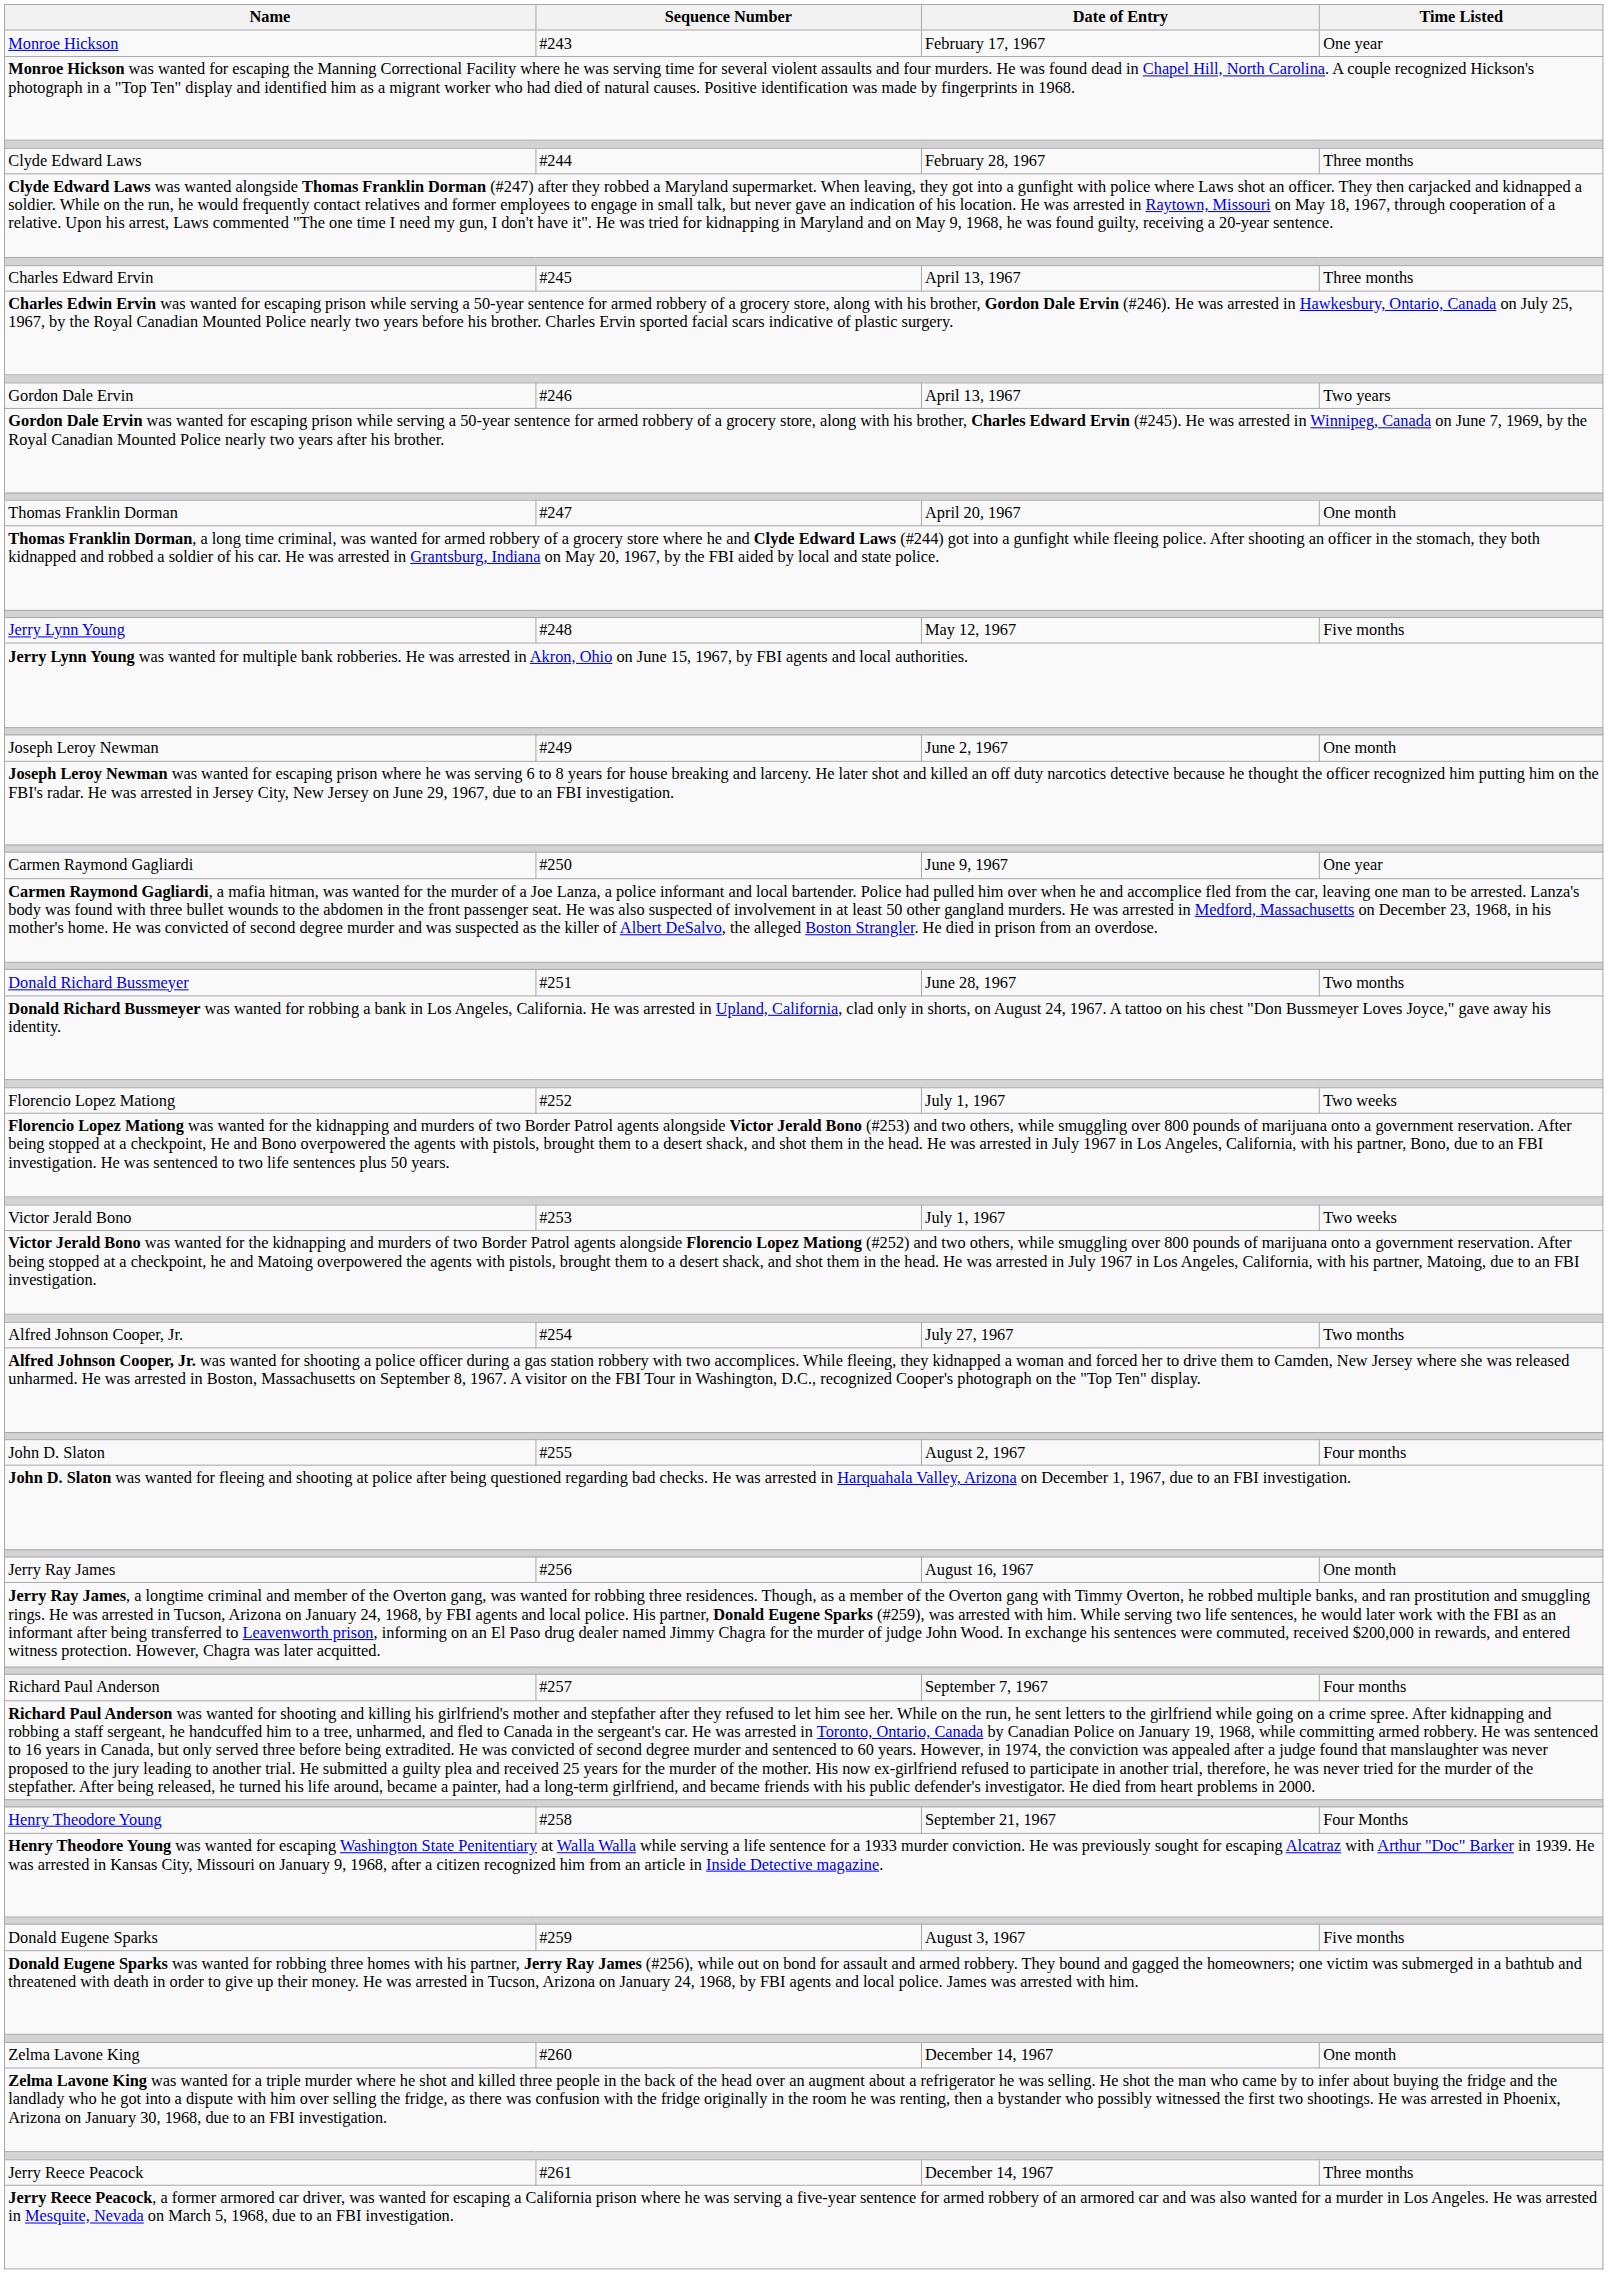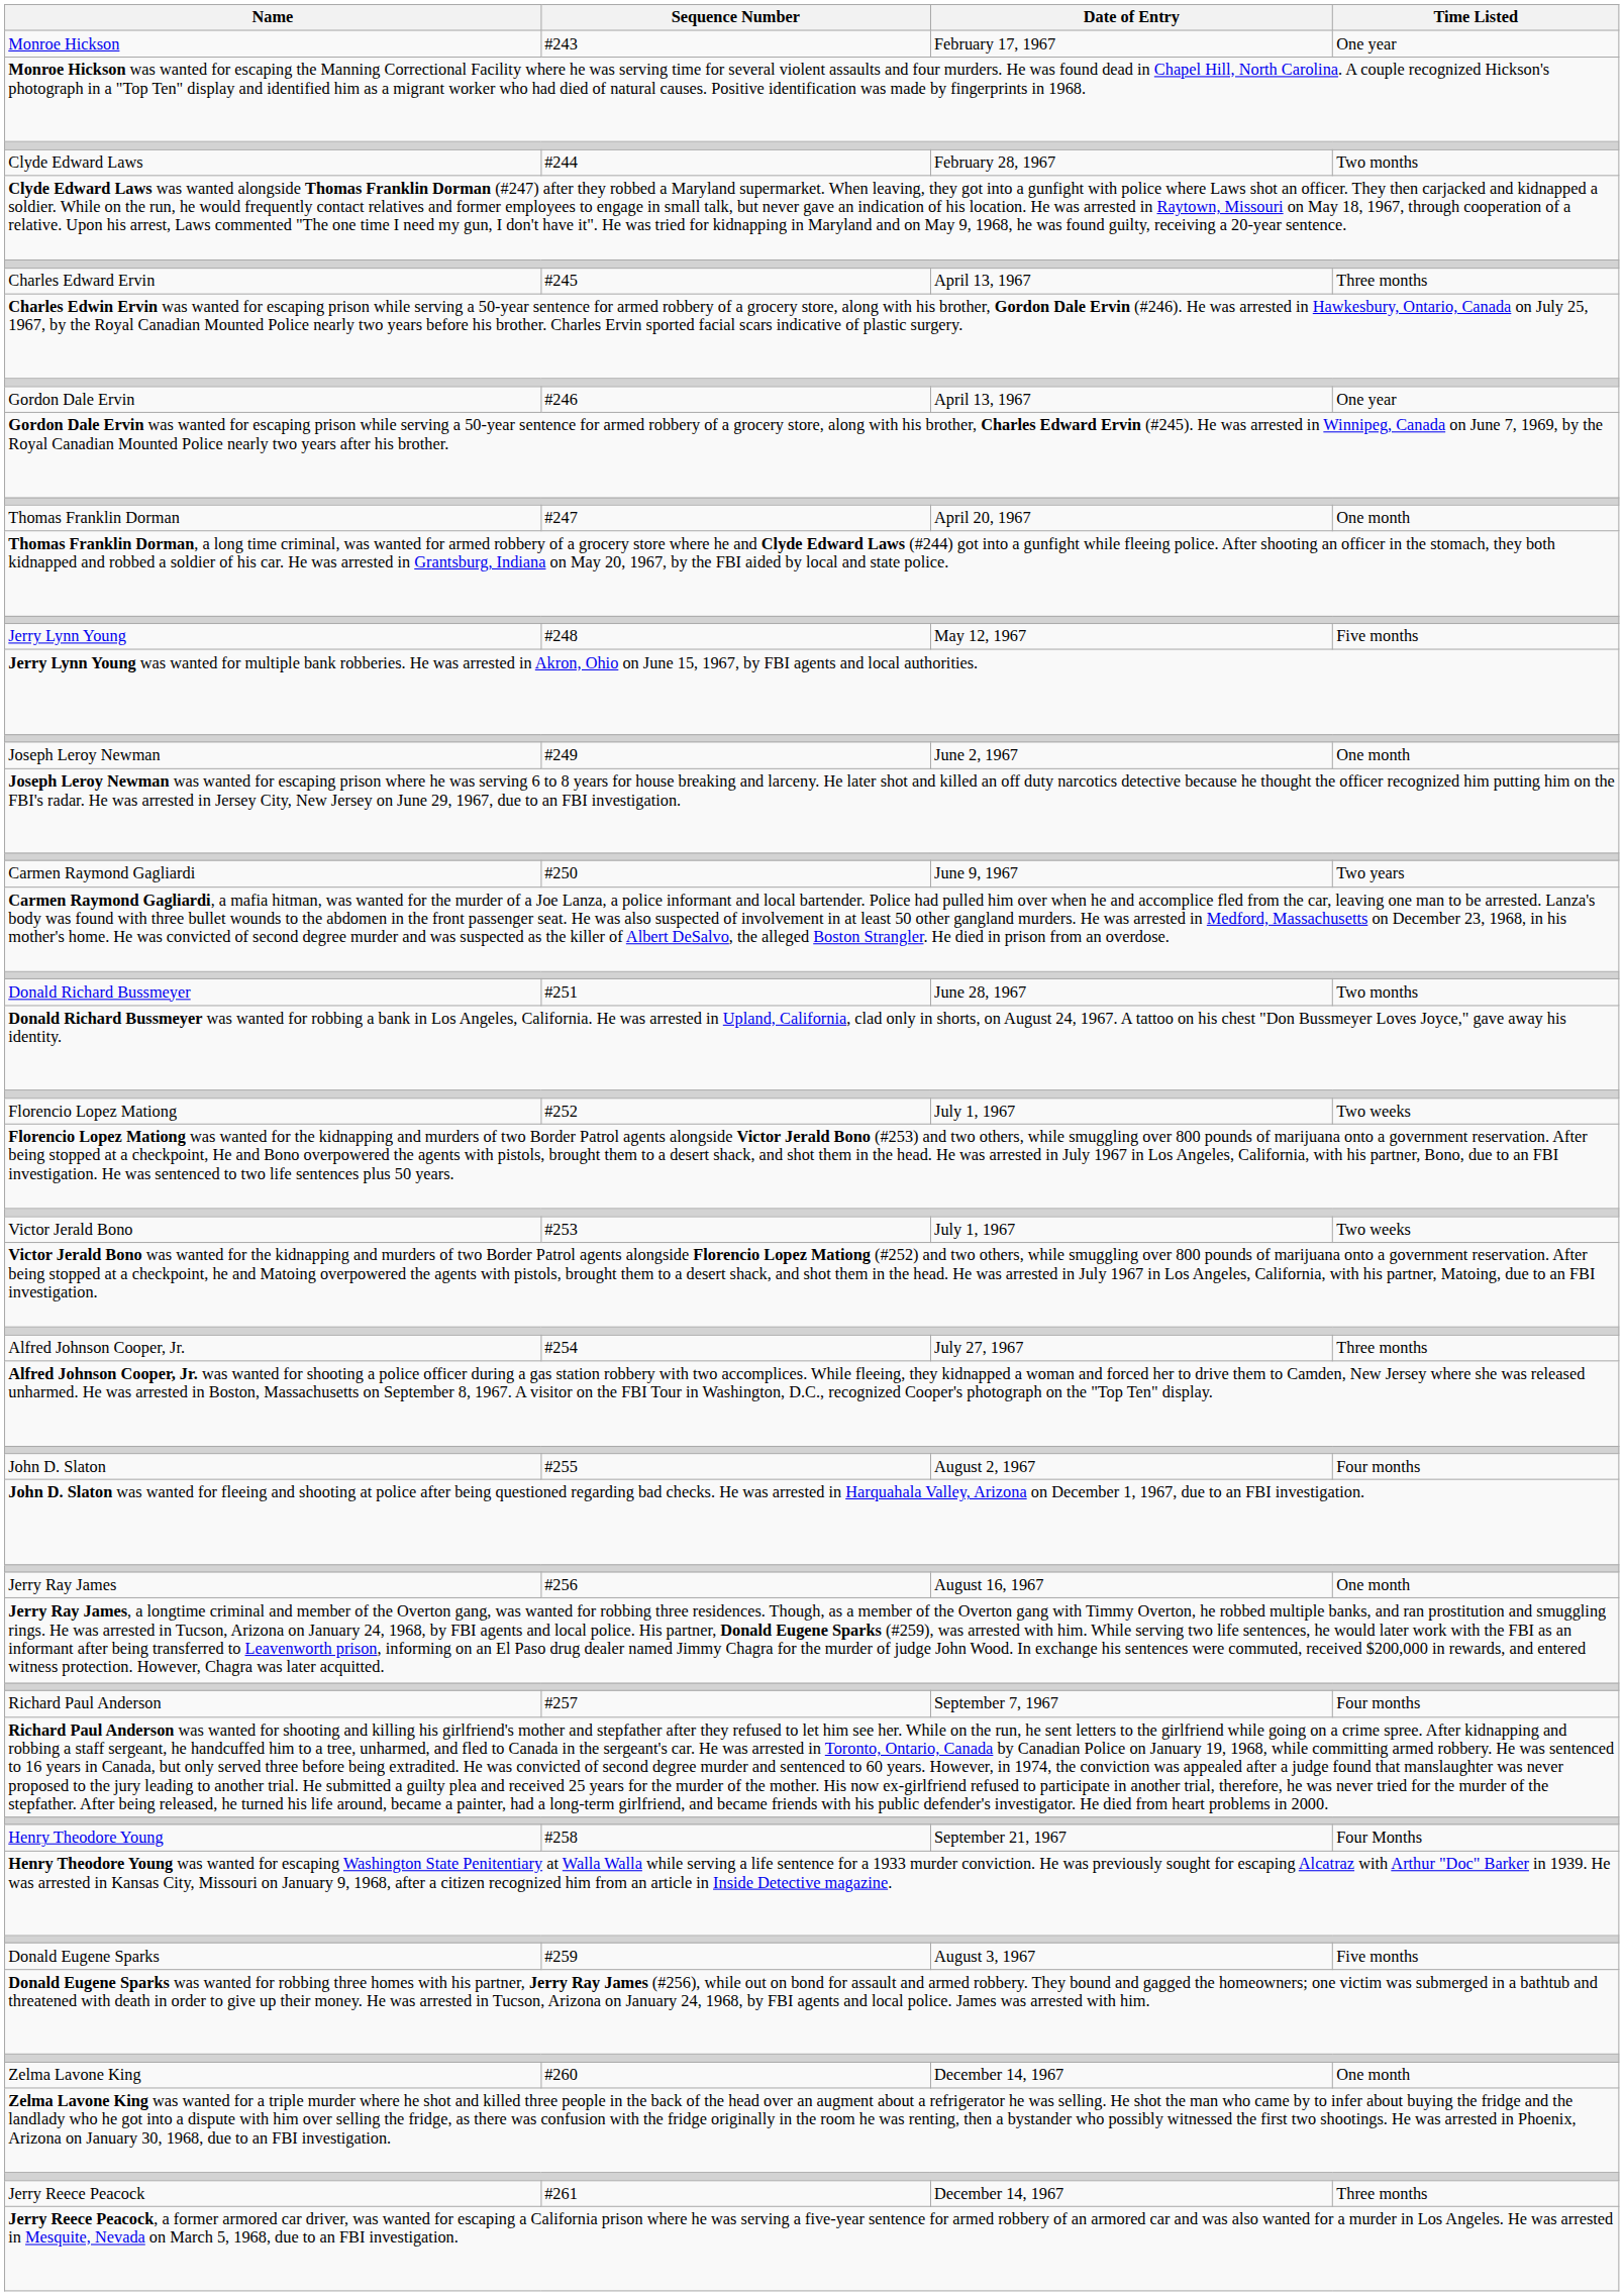Clyde Edward Laws | Time Listed: Three months -> Two months
Gordon Dale Ervin | Time Listed: Two years -> One year
Carmen Raymond Gagliardi | Time Listed: One year -> Two years
Alfred Johnson Cooper, Jr. | Time Listed: Two months -> Three months
